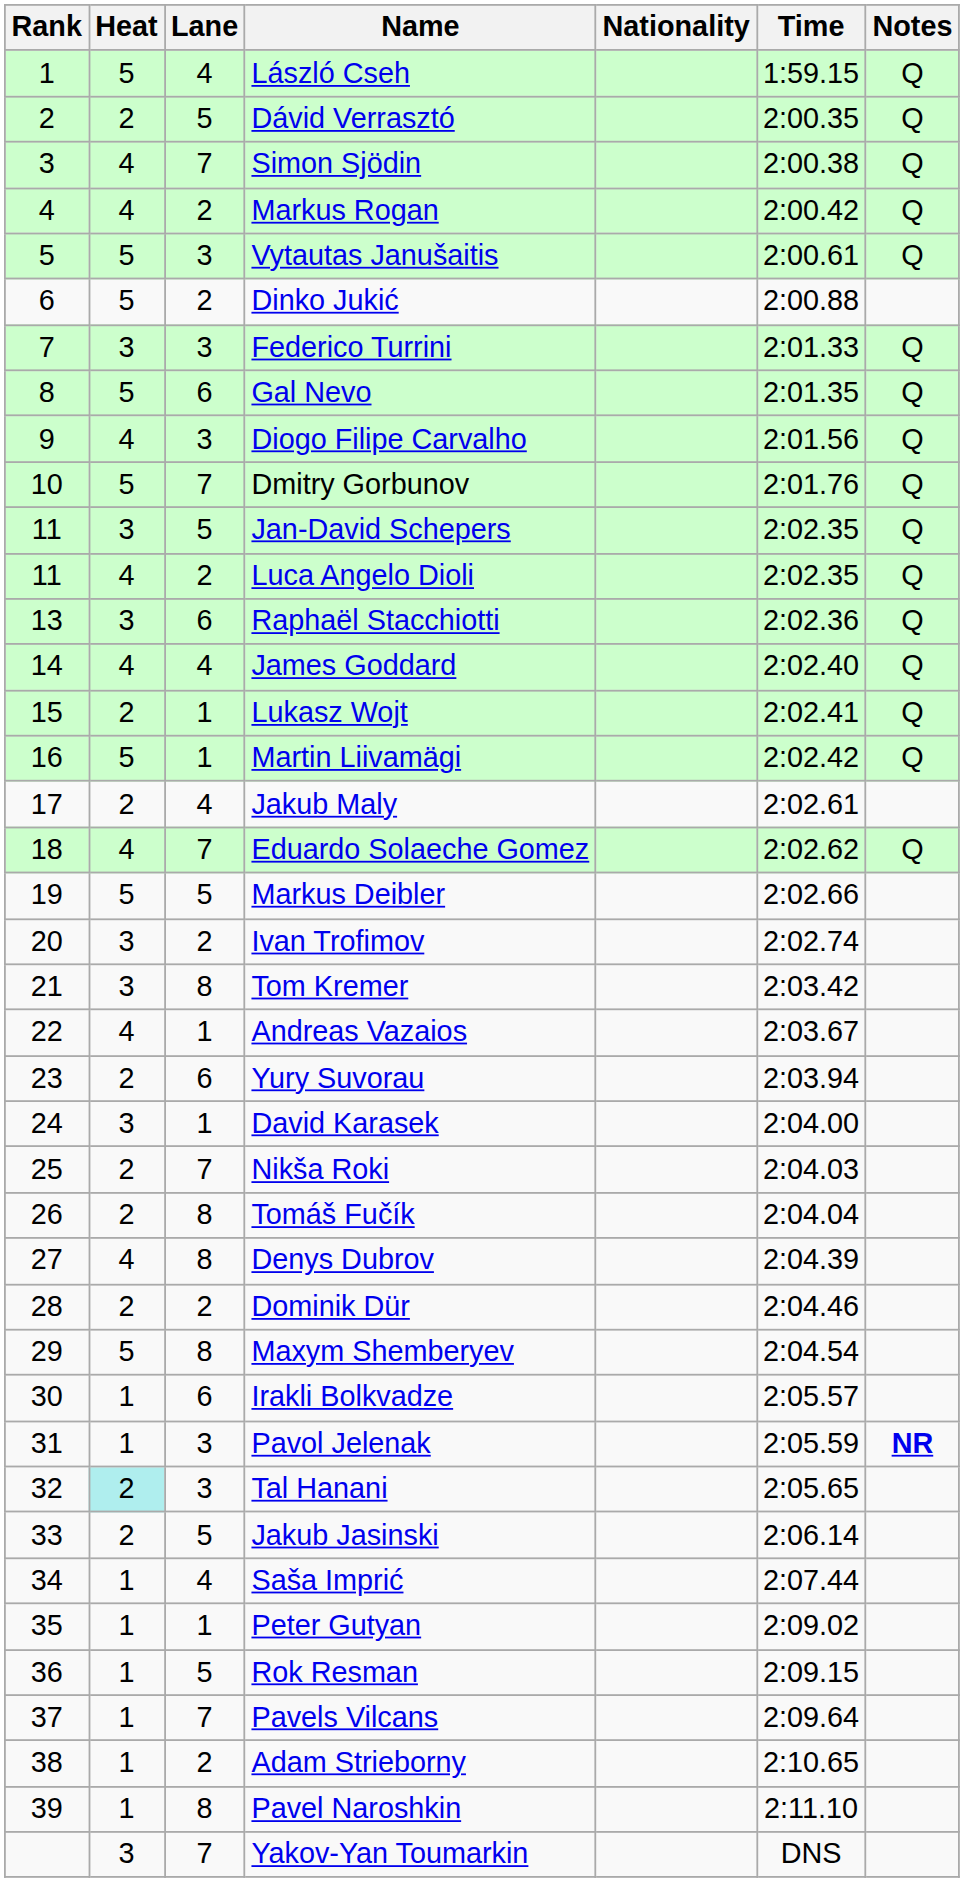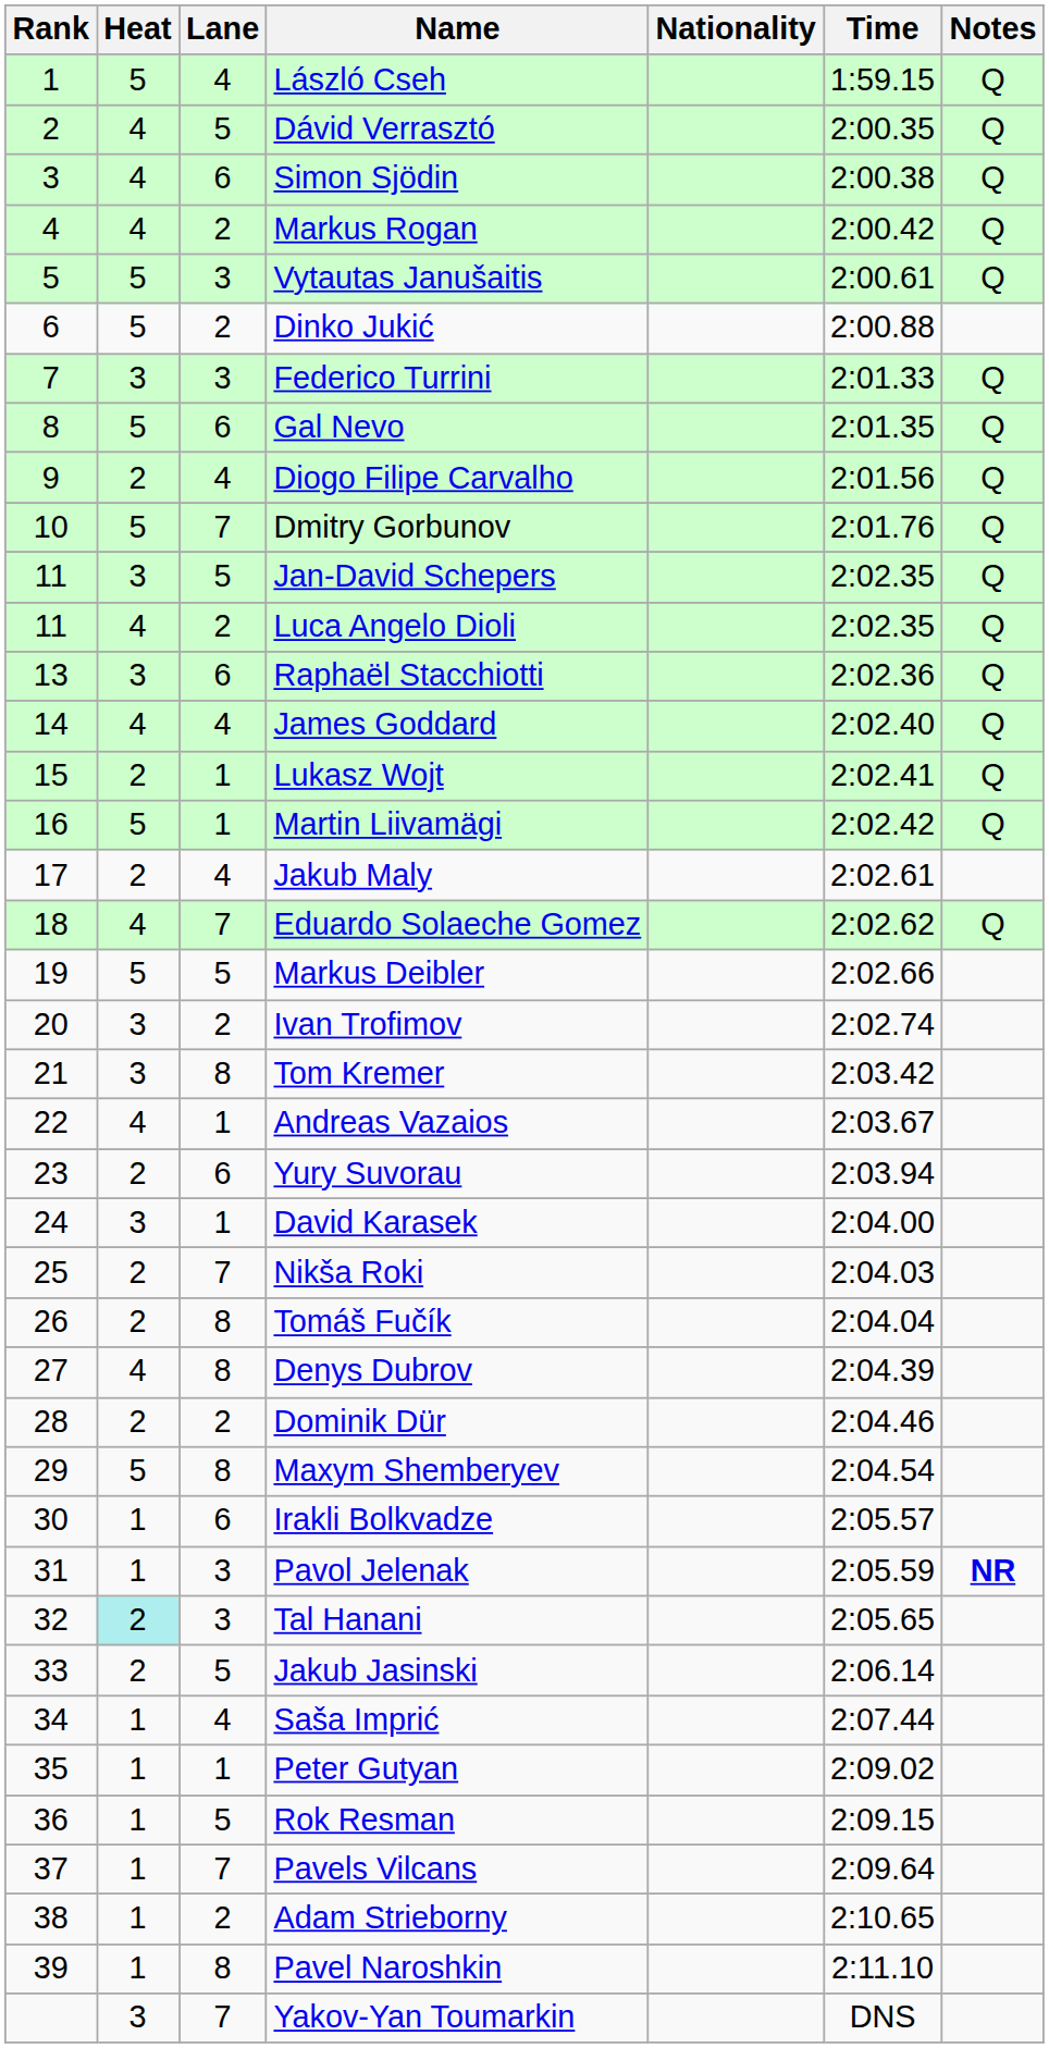Dávid Verrasztó | Heat: 2 -> 4
Simon Sjödin | Lane: 7 -> 6
Diogo Filipe Carvalho | Heat: 4 -> 2
Diogo Filipe Carvalho | Lane: 3 -> 4
